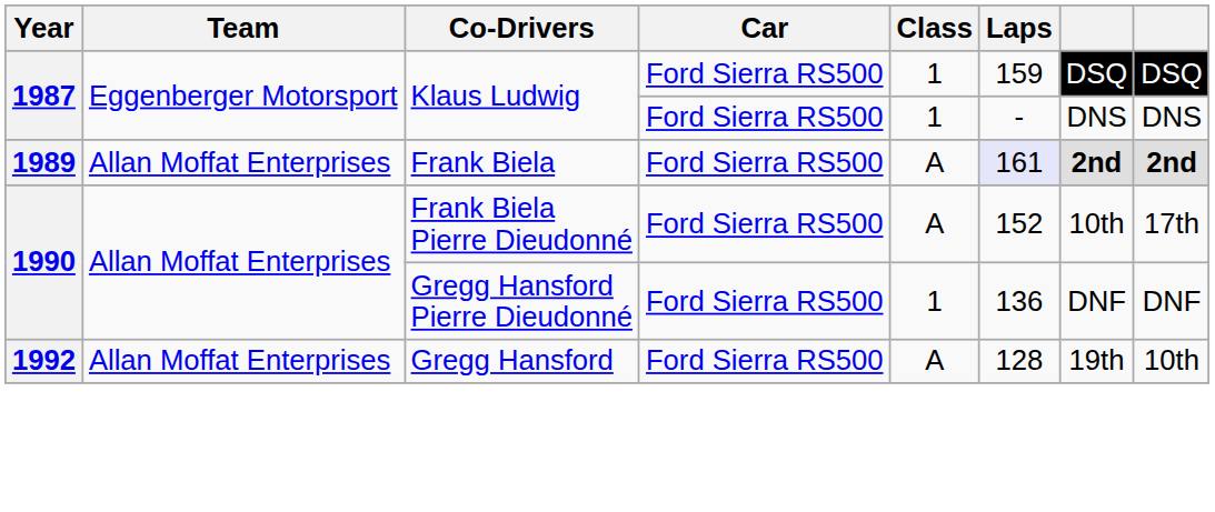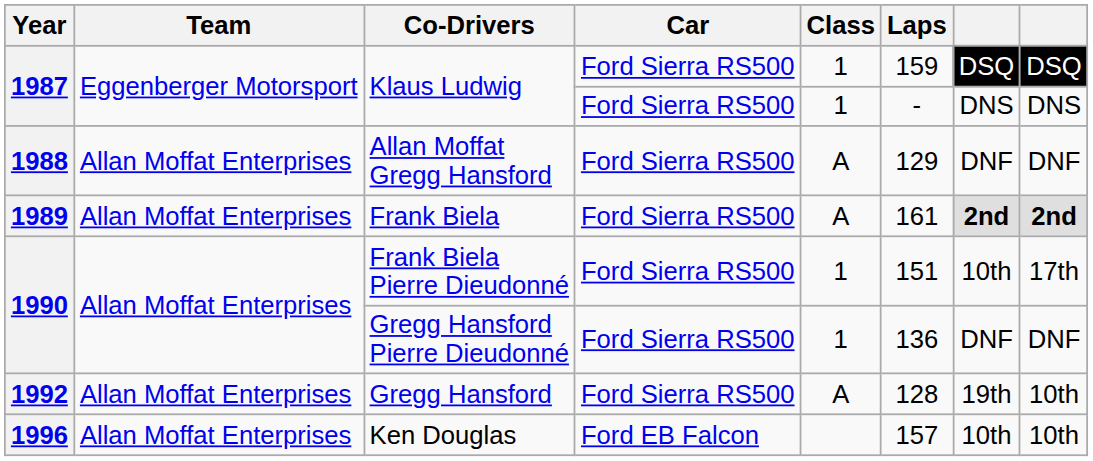+ row: 1988 | Allan Moffat Enterprises | Allan Moffat Gregg Hansford | Ford Sierra RS500 | A | 129 | DNF | DNF
Frank Biela | Laps: lavender background -> no background
Frank Biela Pierre Dieudonné | Class: A -> 1
Frank Biela Pierre Dieudonné | Laps: 152 -> 151
+ row: 1996 | Allan Moffat Enterprises | Ken Douglas | Ford EB Falcon | 157 | 10th | 10th
